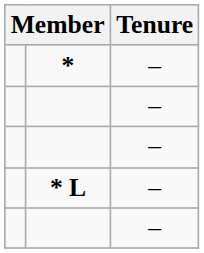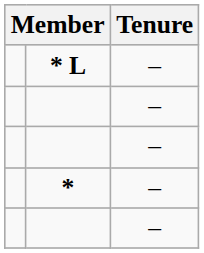rows swapped: * <-> * L
